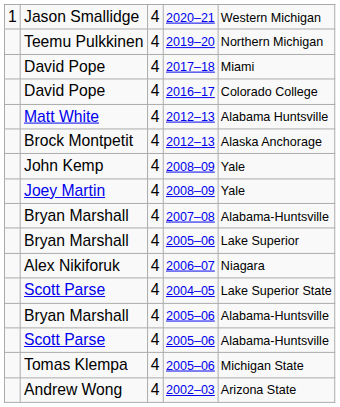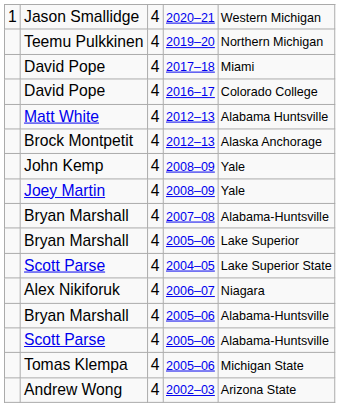rows swapped: Alex Nikiforuk <-> Scott Parse / 2004–05
